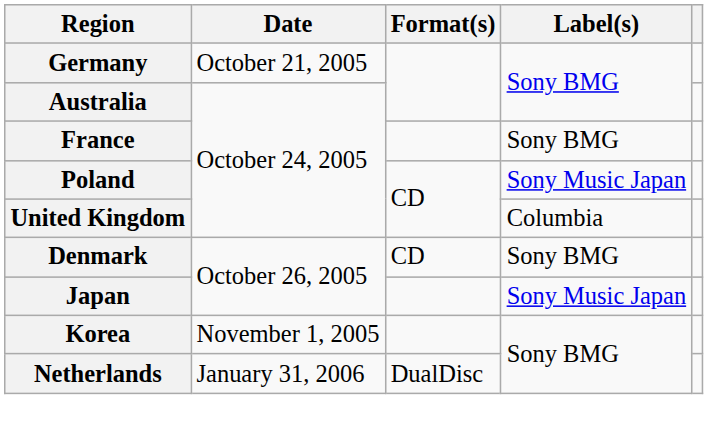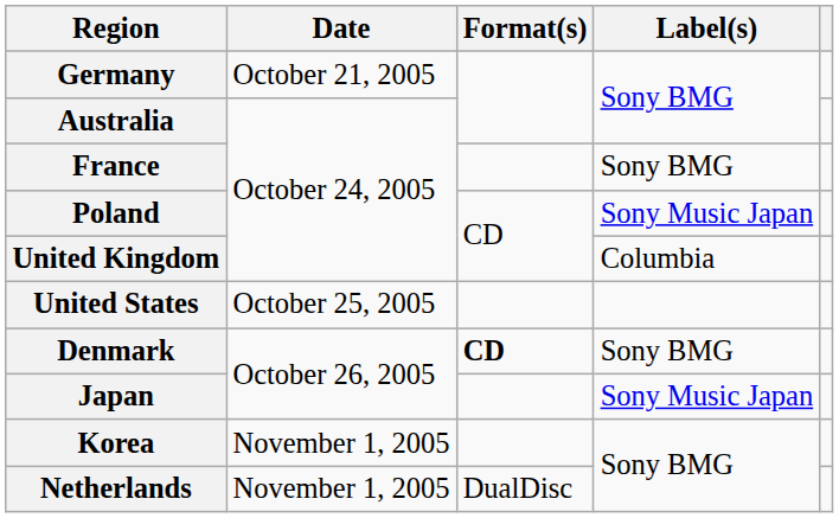+ row: United States | October 25, 2005
Denmark | Format(s): normal -> bold
Netherlands | Date: January 31, 2006 -> November 1, 2005
